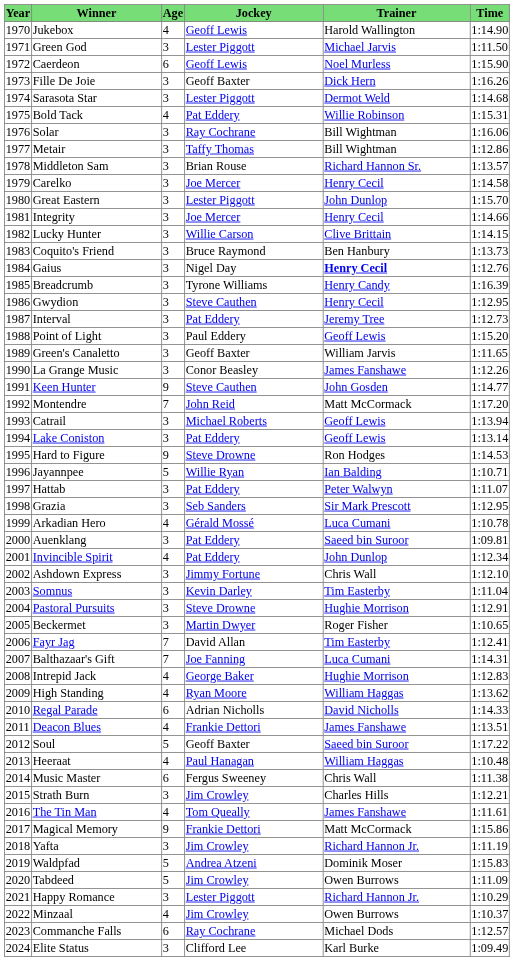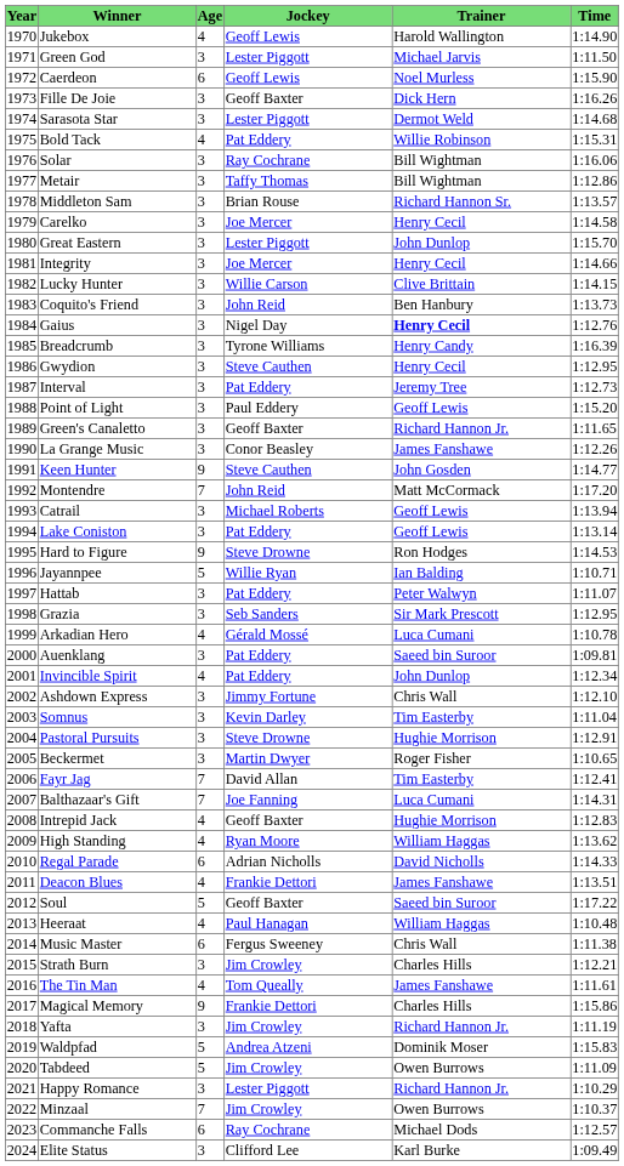Coquito's Friend | Jockey: Bruce Raymond -> John Reid
Green's Canaletto | Trainer: William Jarvis -> Richard Hannon Jr.
Intrepid Jack | Jockey: George Baker -> Geoff Baxter
Magical Memory | Trainer: Matt McCormack -> Charles Hills
Minzaal | Age: 4 -> 7
